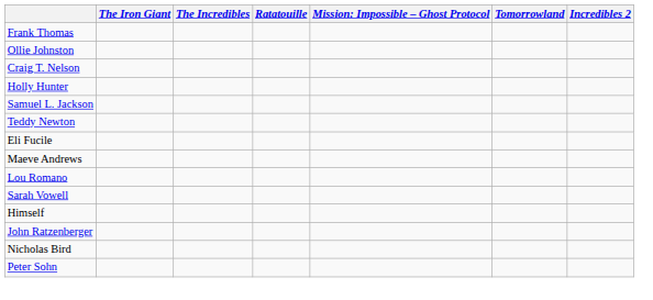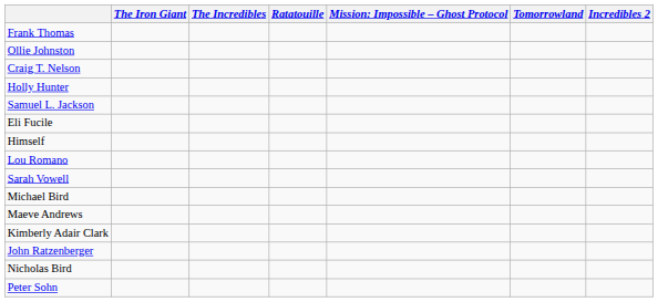- row: Teddy Newton
rows swapped: Maeve Andrews <-> Himself
+ row: Michael Bird
+ row: Kimberly Adair Clark
